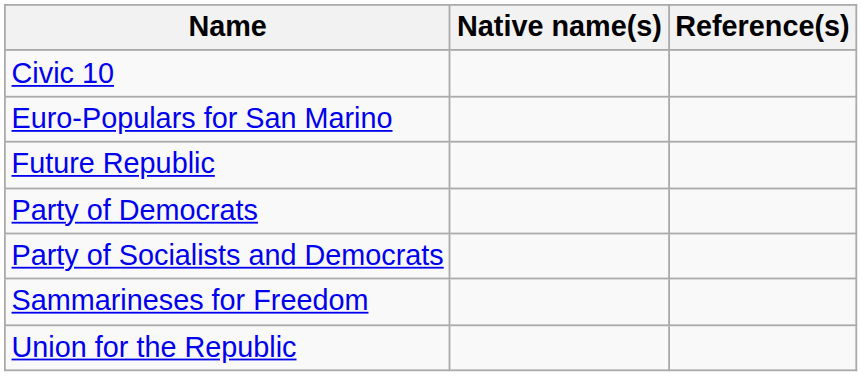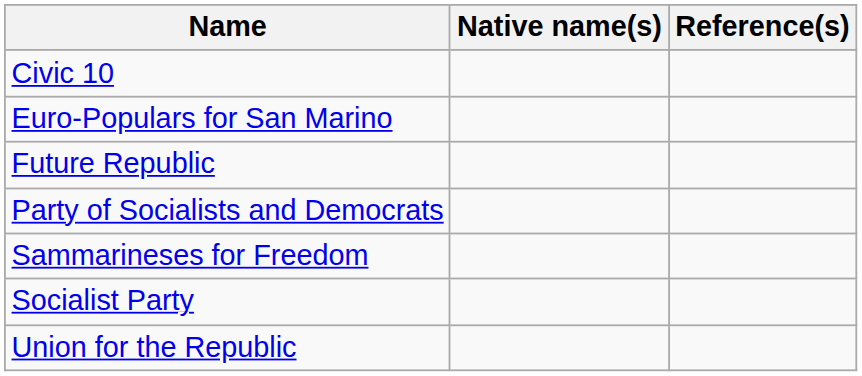- row: Party of Democrats
+ row: Socialist Party
